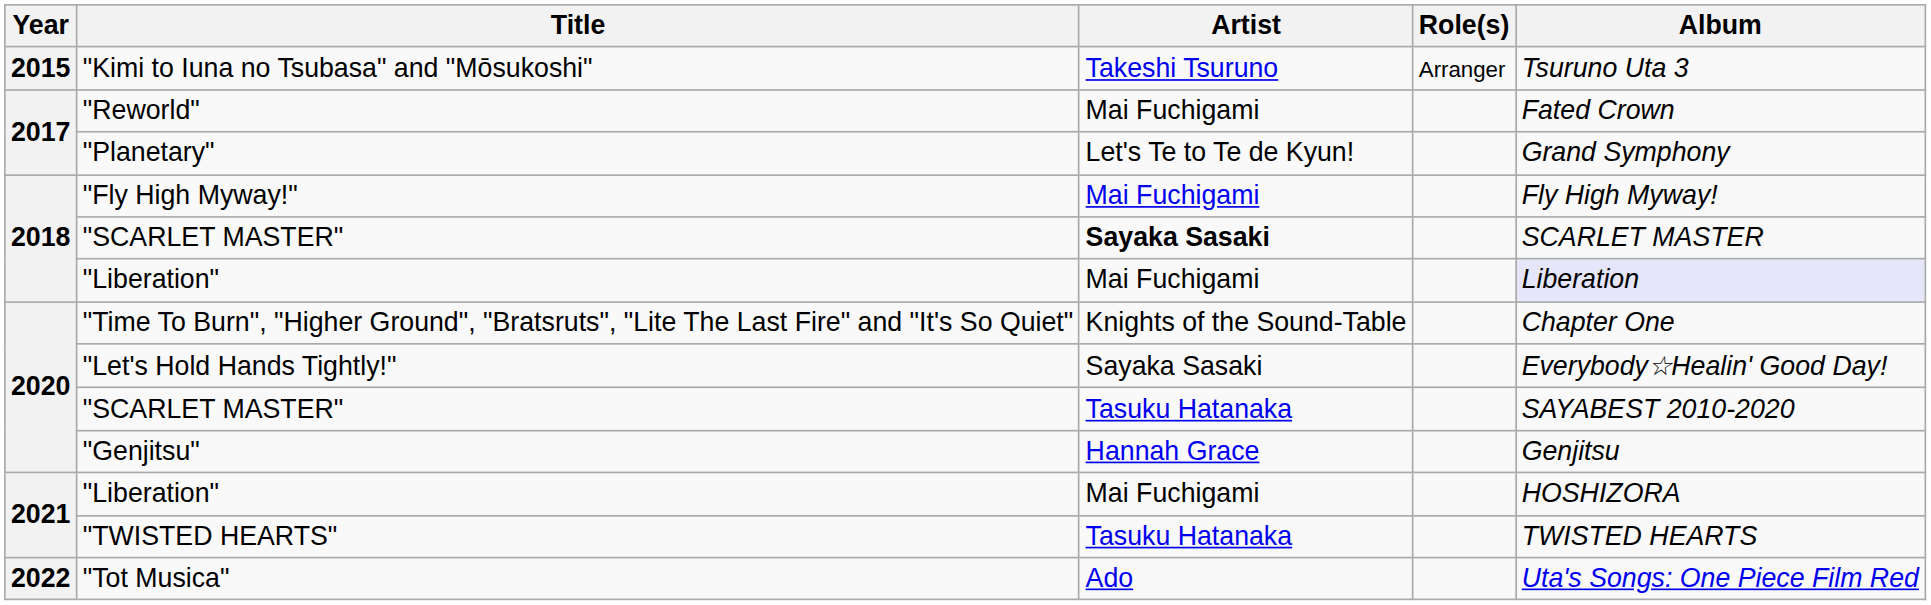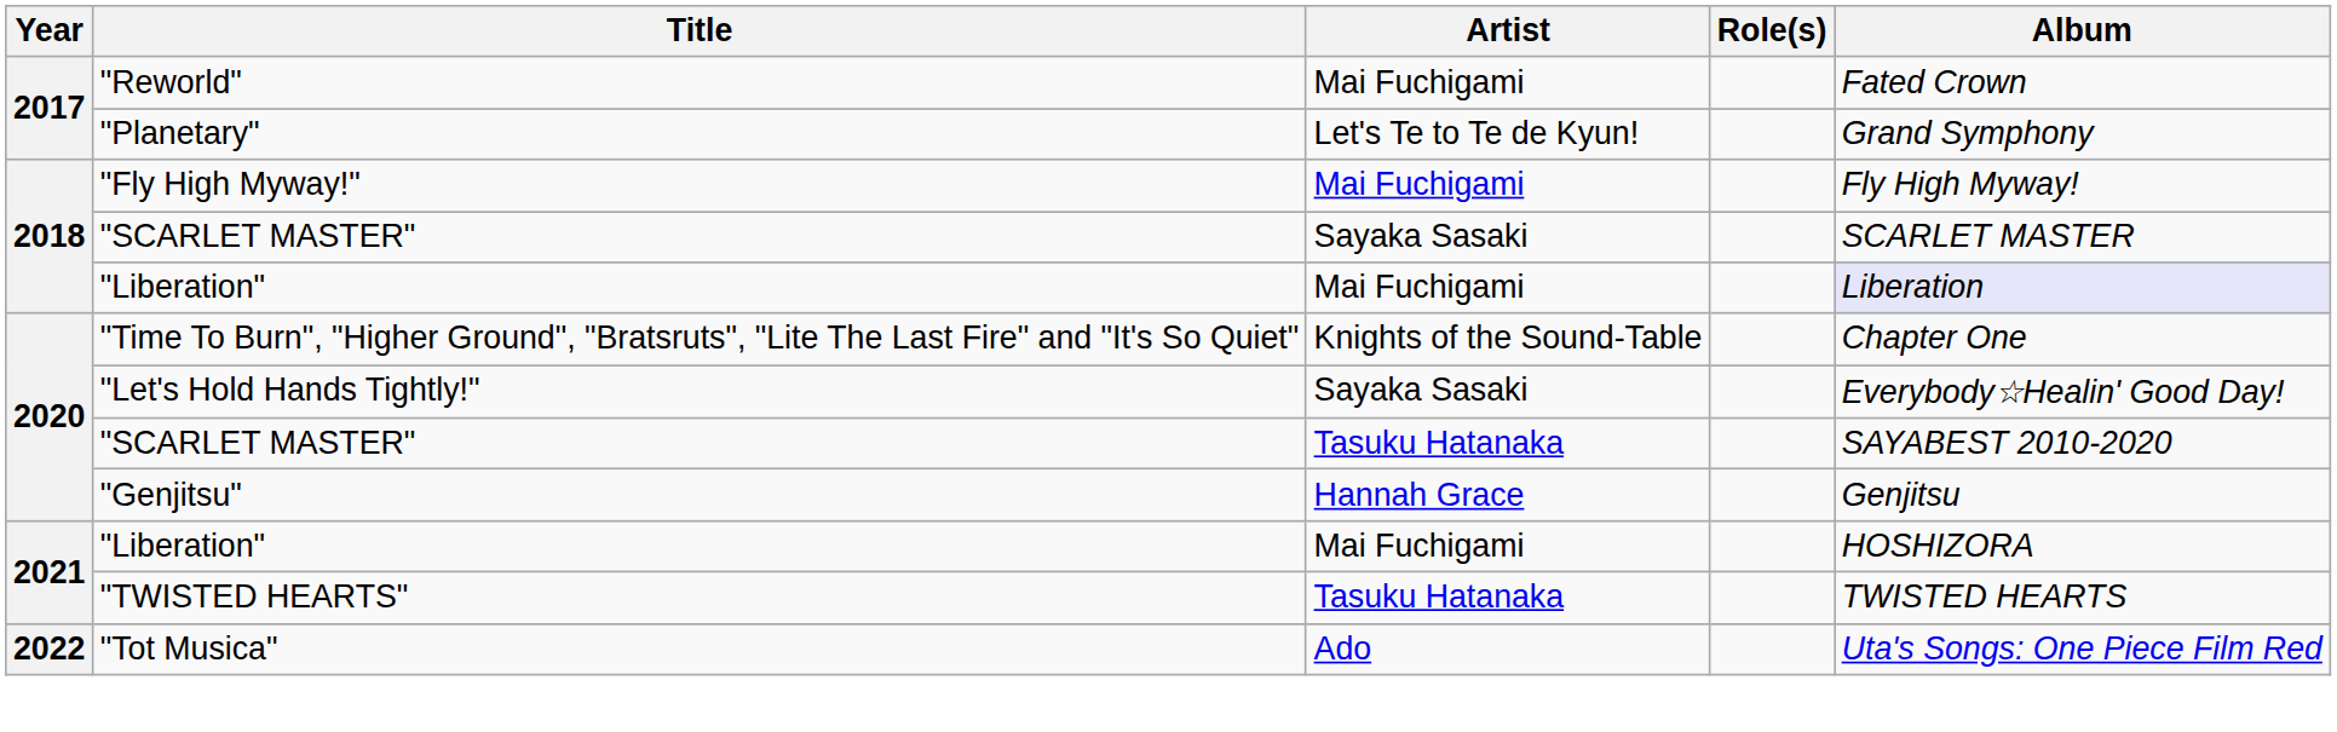- row: 2015 | "Kimi to Iuna no Tsubasa" and "Mōsukoshi" | Takeshi Tsuruno | Arranger | Tsuruno Uta 3
2018 / "SCARLET MASTER" | Artist: bold -> normal
